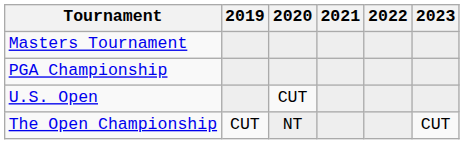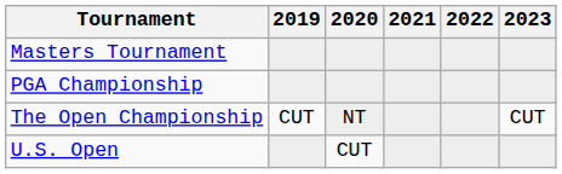rows swapped: U.S. Open <-> The Open Championship
